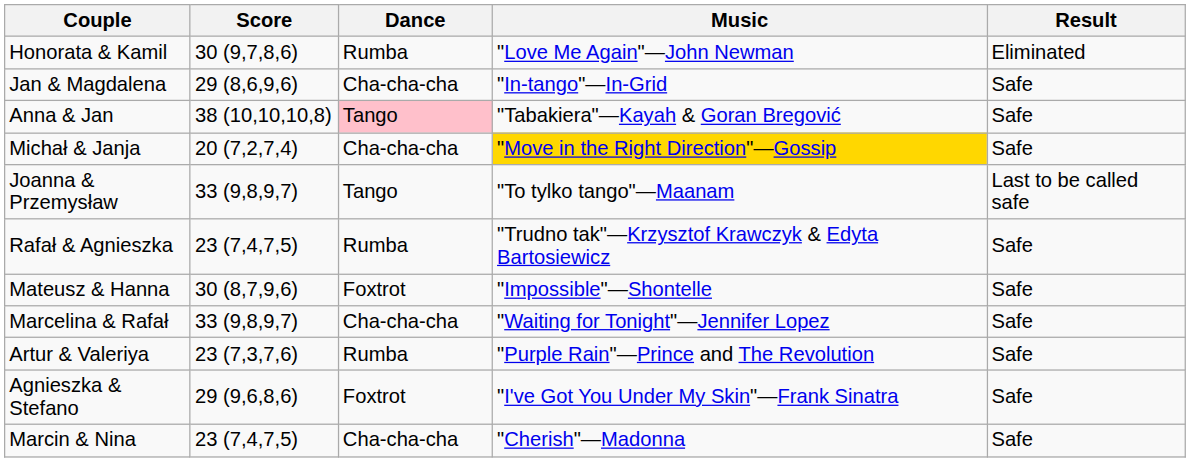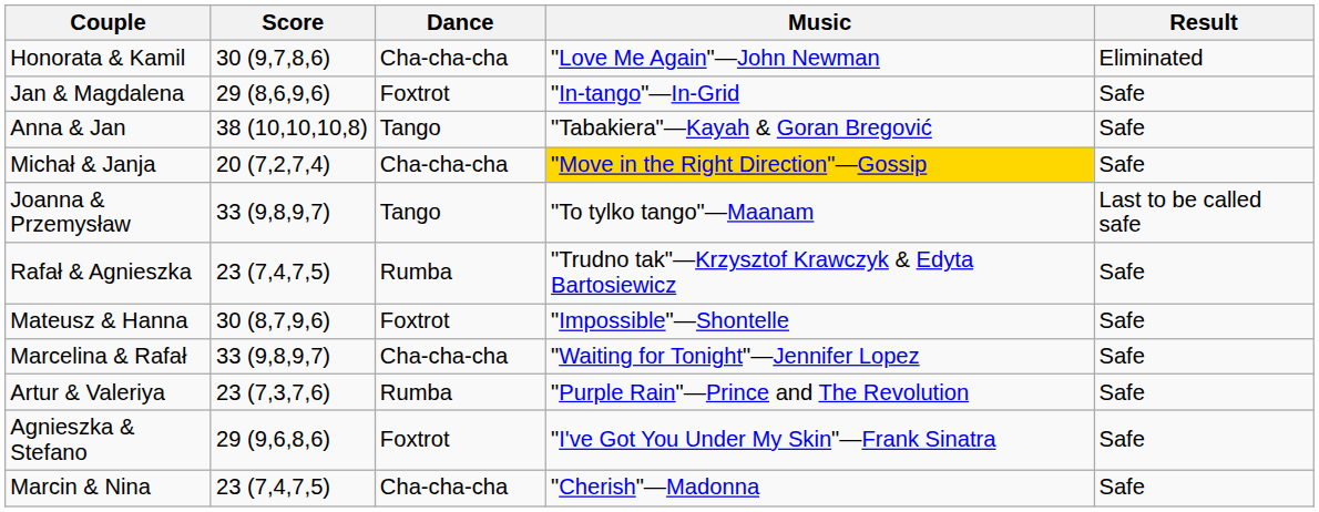Honorata & Kamil | Dance: Rumba -> Cha-cha-cha
Jan & Magdalena | Dance: Cha-cha-cha -> Foxtrot
Anna & Jan | Dance: pink background -> no background
